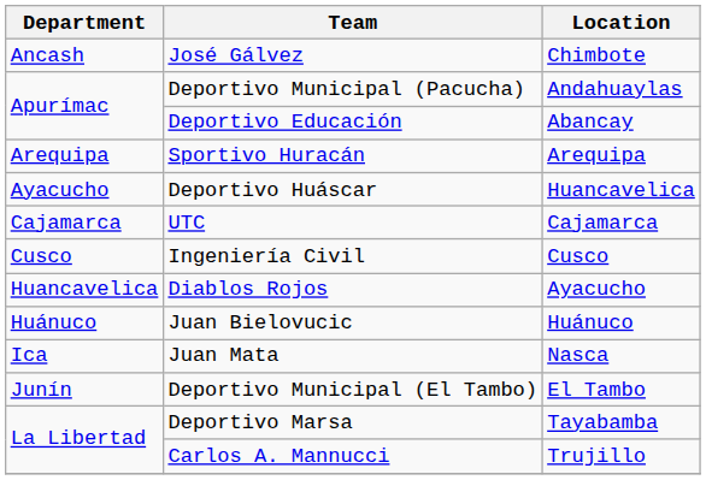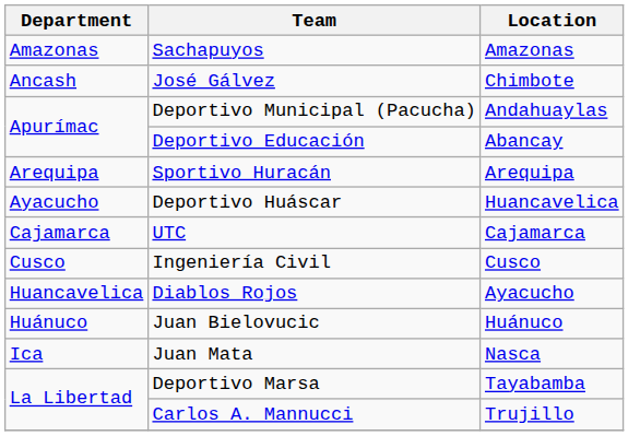+ row: Amazonas | Sachapuyos | Amazonas
- row: Junín | Deportivo Municipal (El Tambo) | El Tambo
